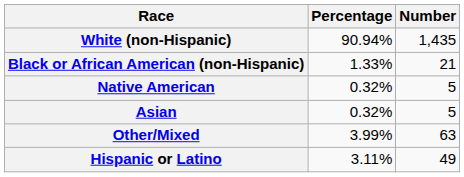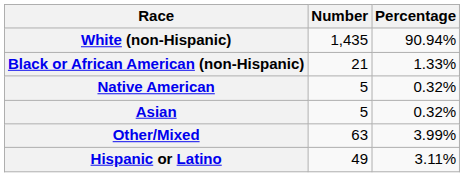columns swapped: Number <-> Percentage
